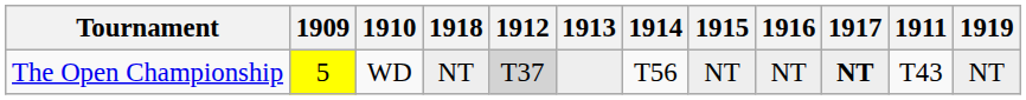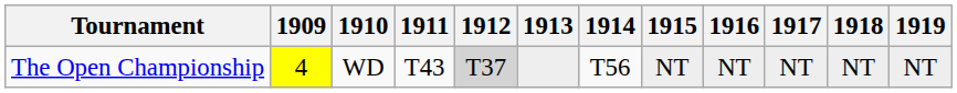columns swapped: 1911 <-> 1918
The Open Championship | 1909: 5 -> 4
The Open Championship | 1917: bold -> normal
